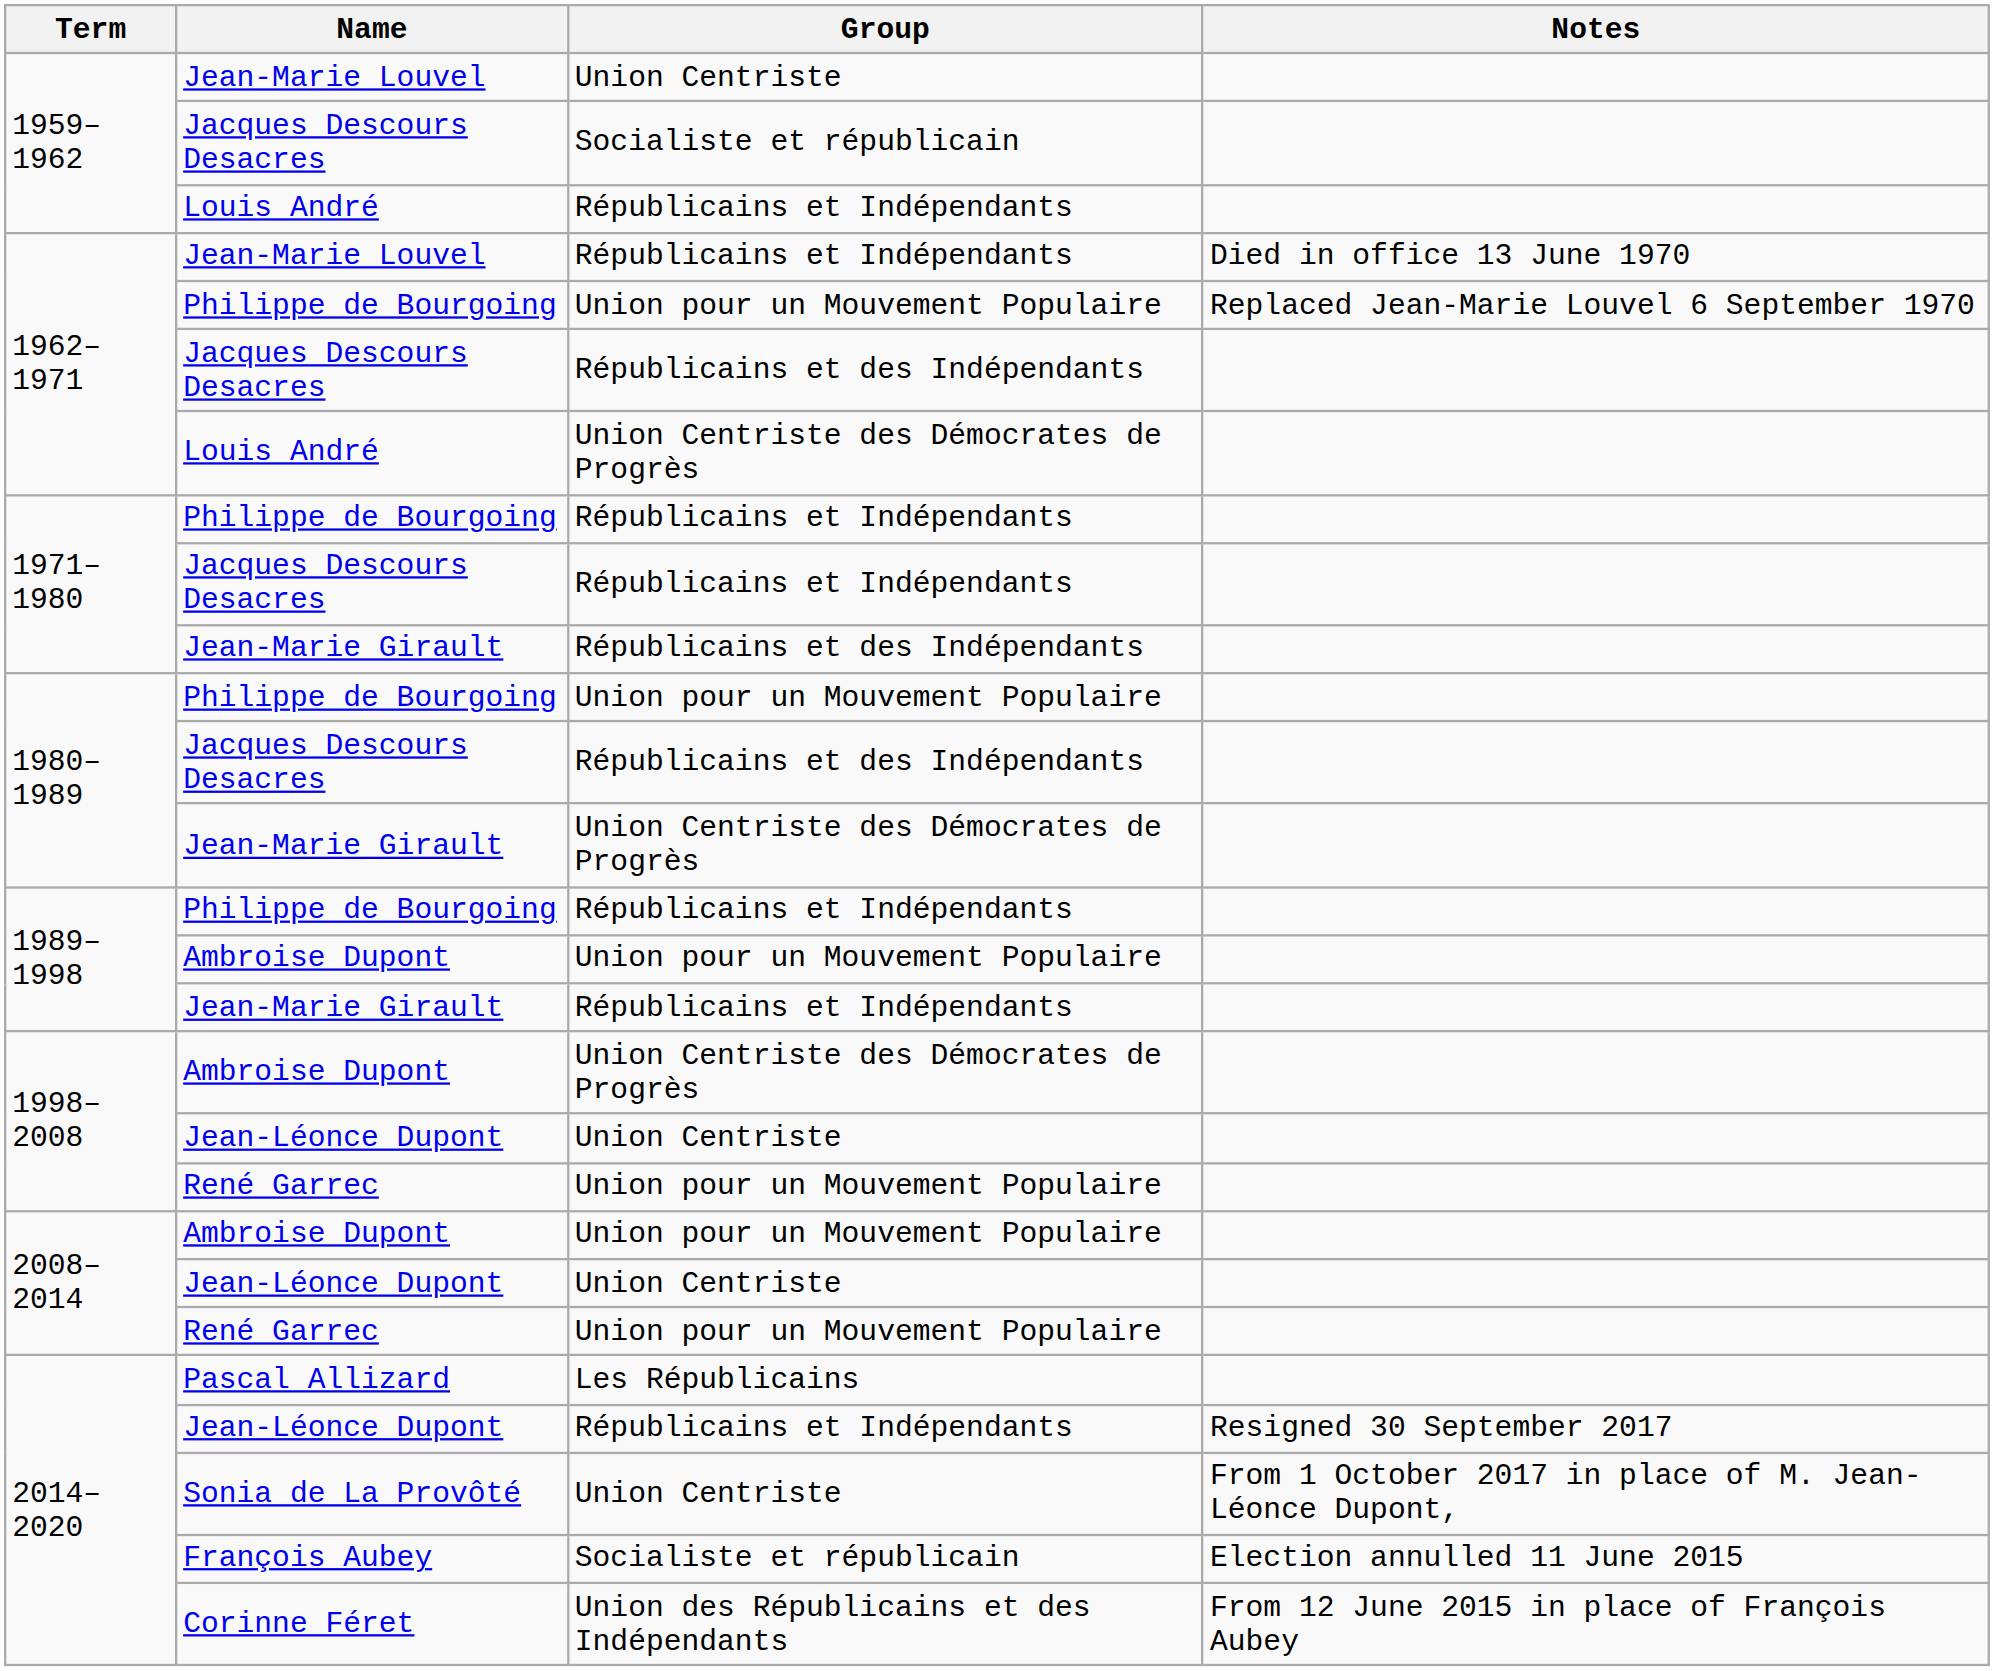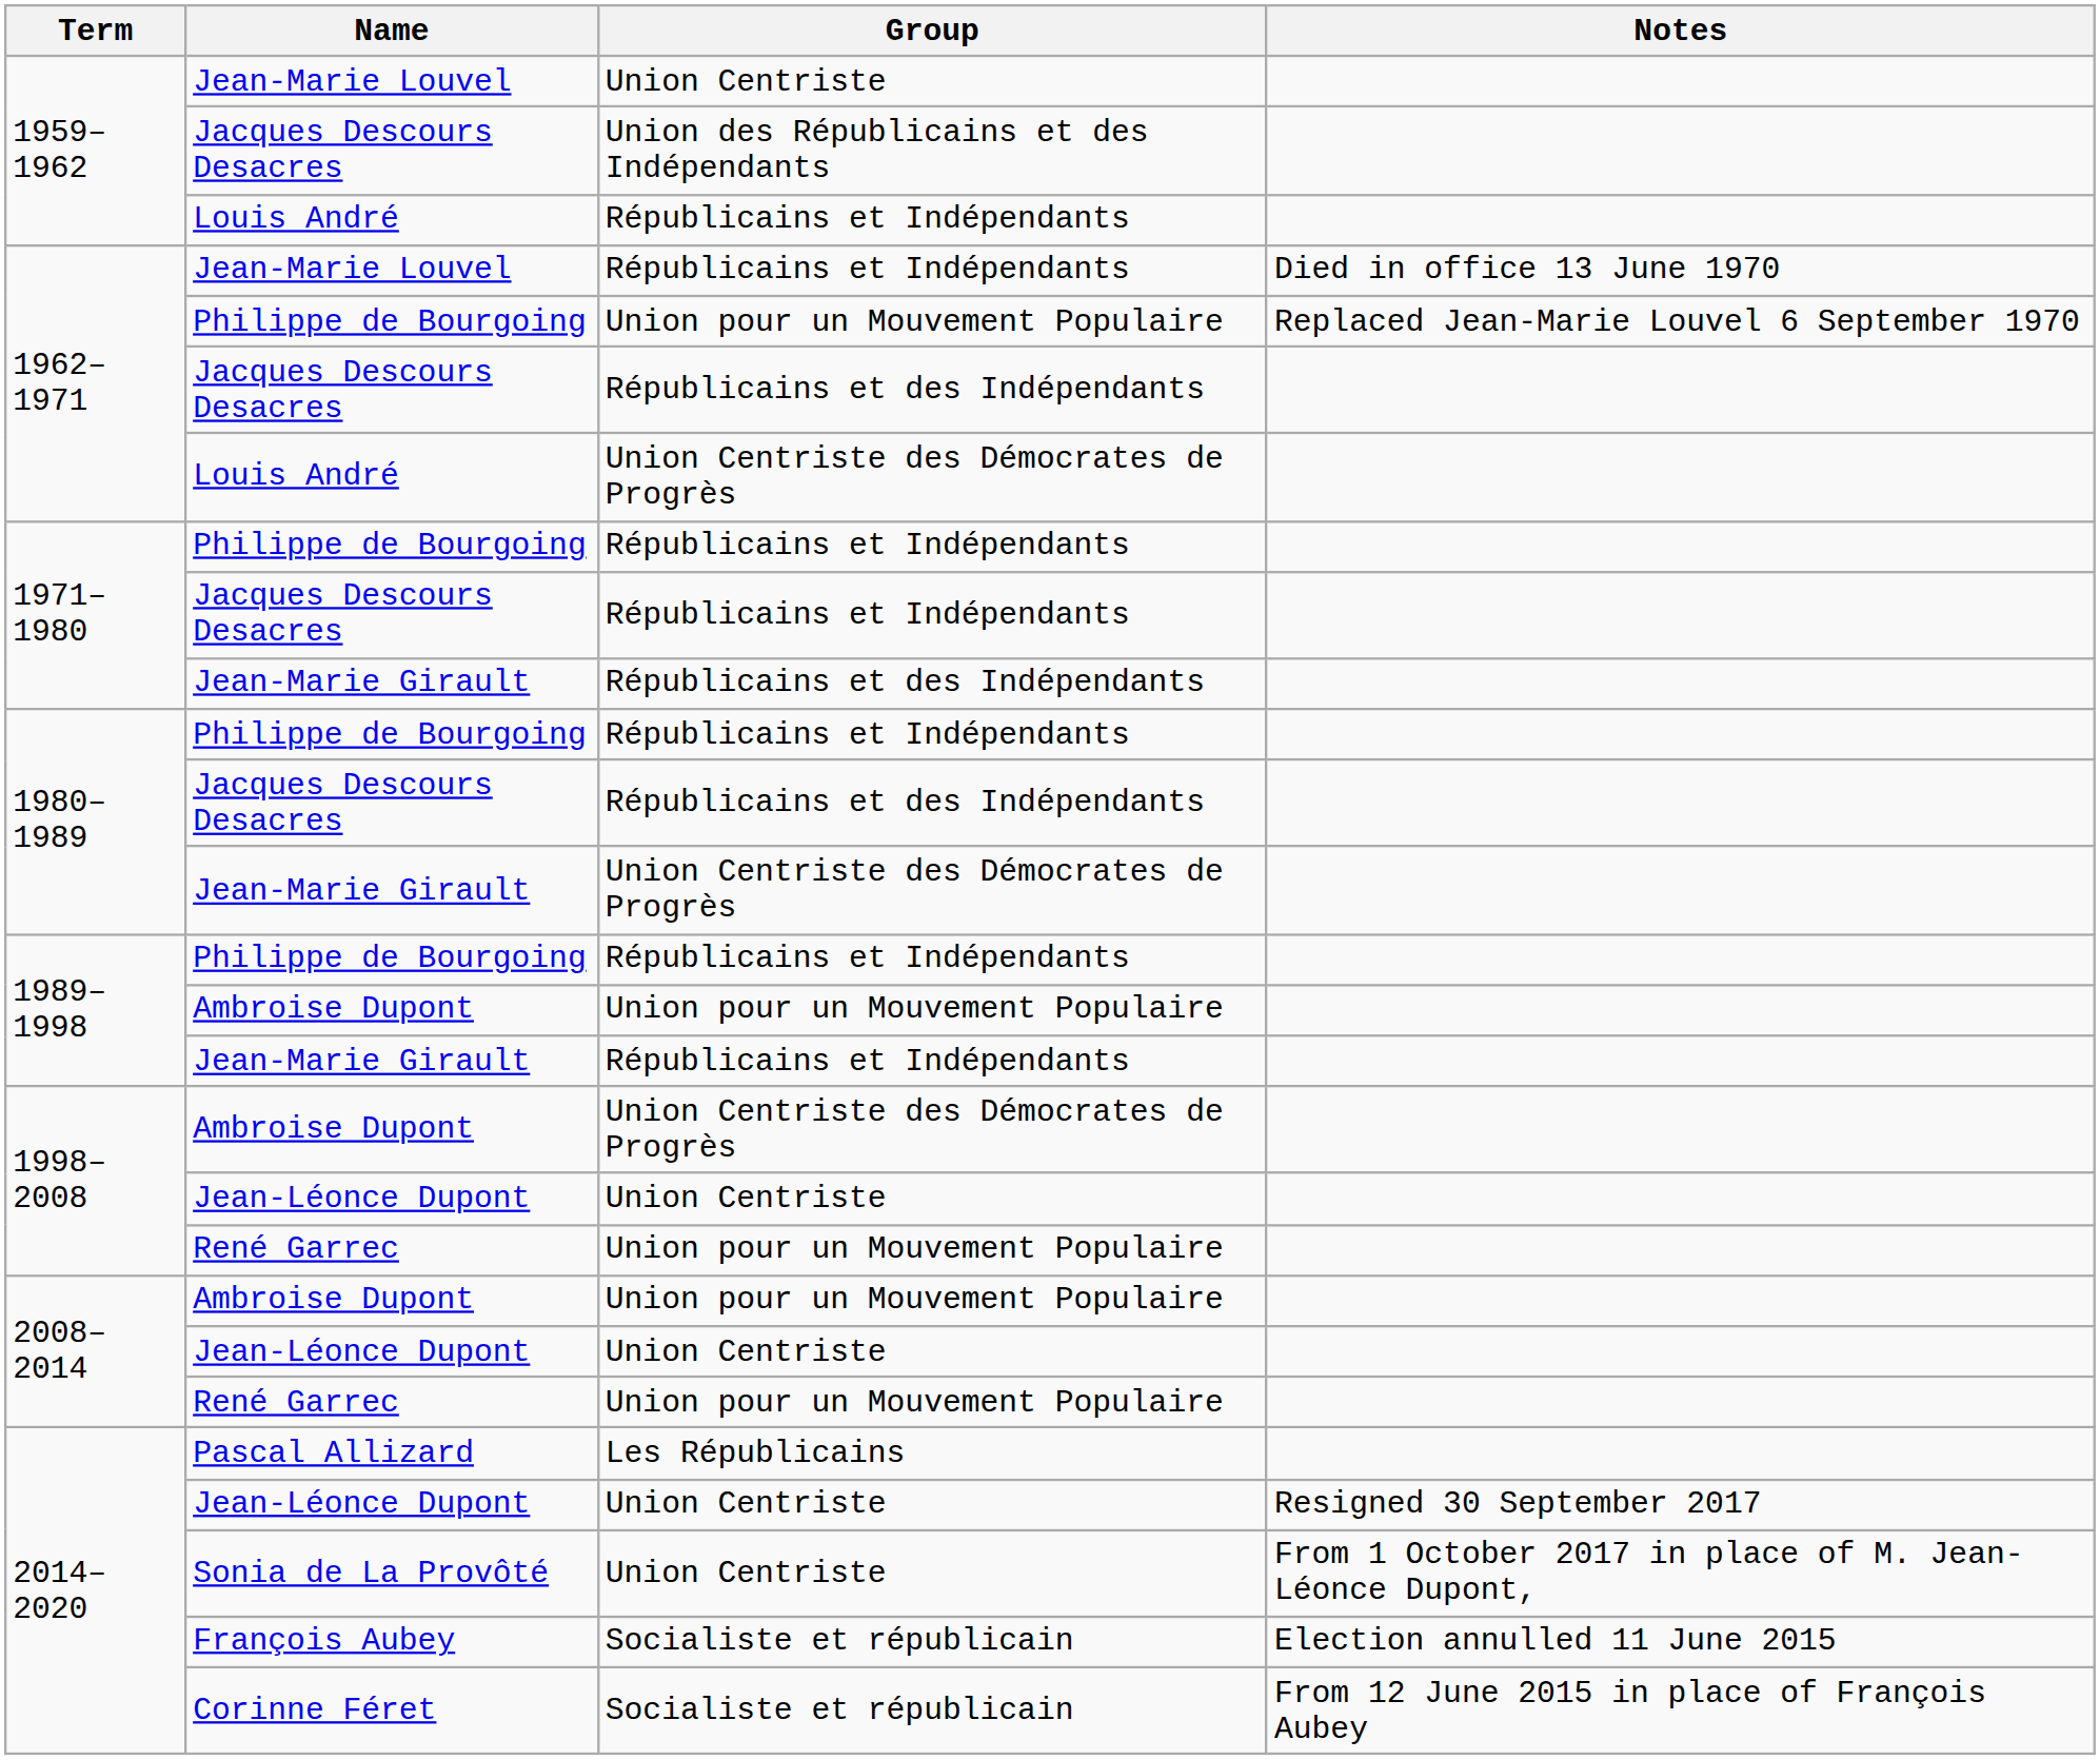1959–1962 / Jacques Descours Desacres | Group: Socialiste et républicain -> Union des Républicains et des Indépendants
1980–1989 / Philippe de Bourgoing | Group: Union pour un Mouvement Populaire -> Républicains et Indépendants
2014–2020 / Jean-Léonce Dupont | Group: Républicains et Indépendants -> Union Centriste
Corinne Féret | Group: Union des Républicains et des Indépendants -> Socialiste et républicain
